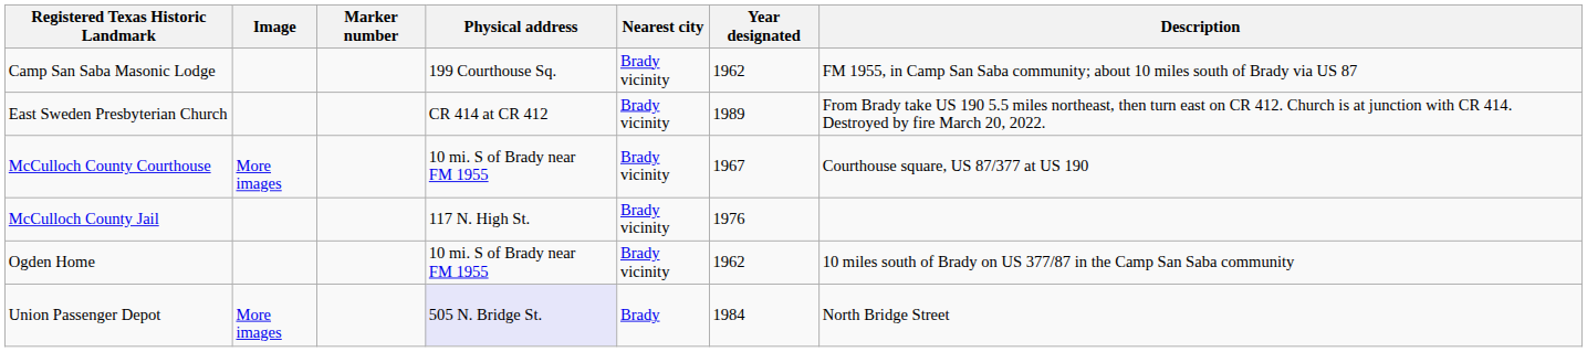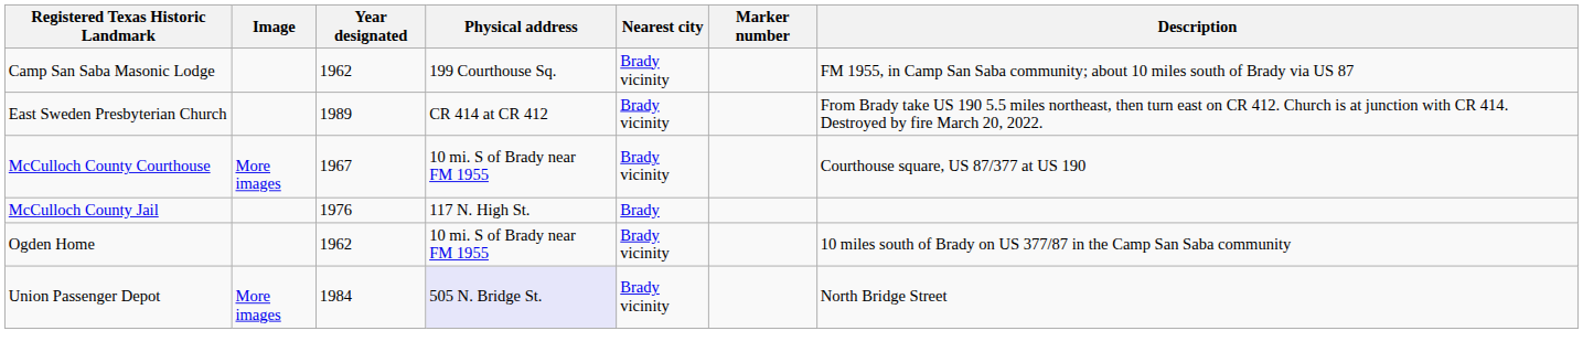columns swapped: Marker number <-> Year designated
McCulloch County Jail | Nearest city: Brady vicinity -> Brady
Union Passenger Depot | Nearest city: Brady -> Brady vicinity
